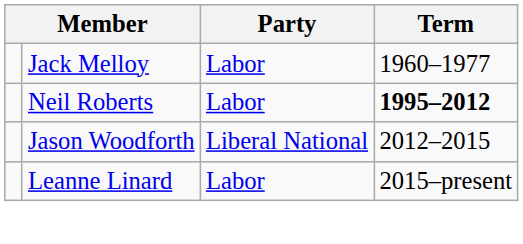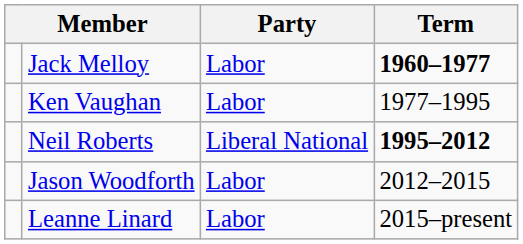Jack Melloy | Term: normal -> bold
+ row: Ken Vaughan | Labor | 1977–1995
Neil Roberts | Party: Labor -> Liberal National
Jason Woodforth | Party: Liberal National -> Labor
